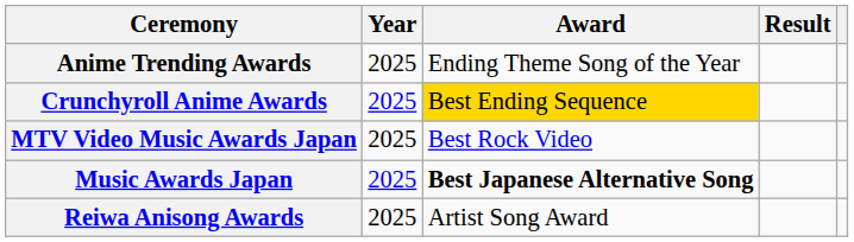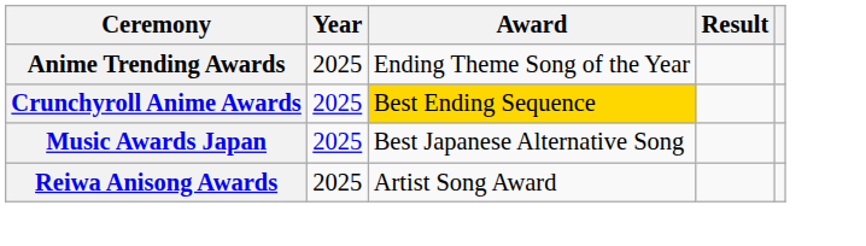- row: MTV Video Music Awards Japan | 2025 | Best Rock Video
Music Awards Japan | Award: bold -> normal
